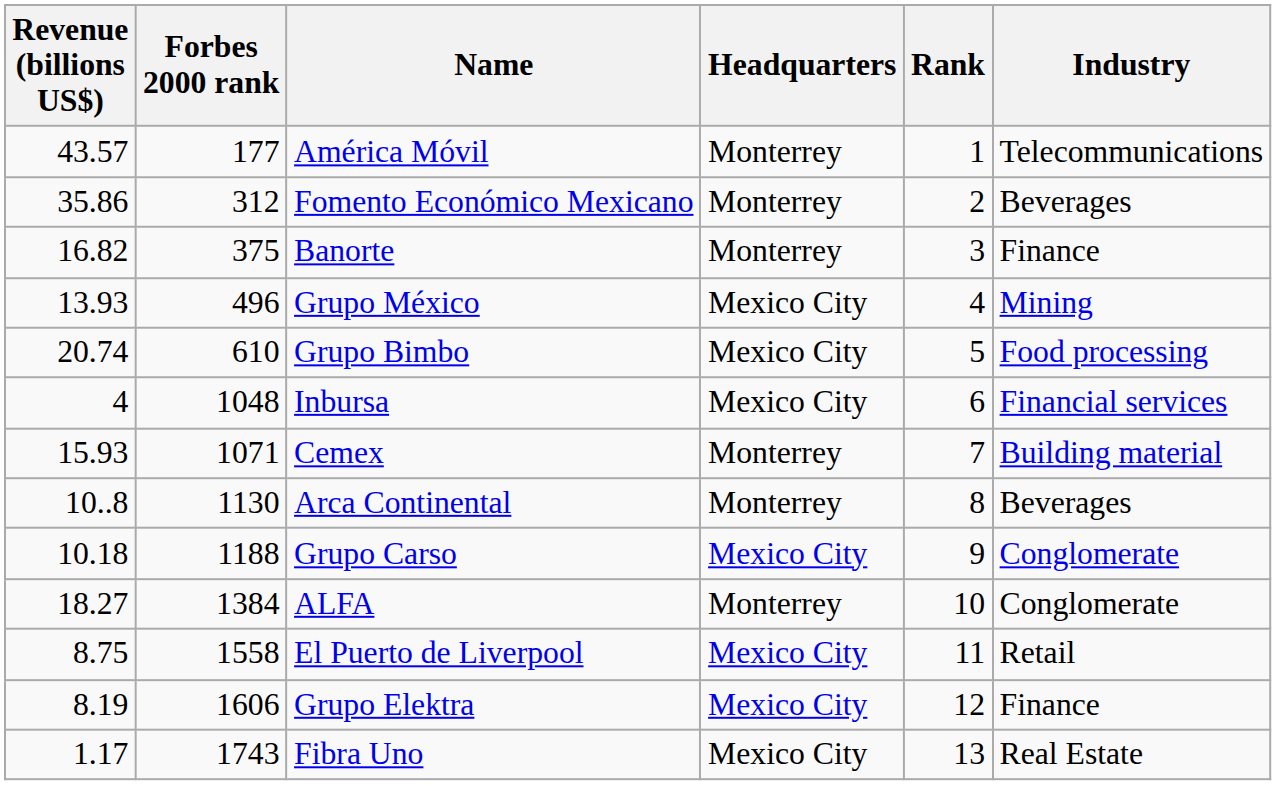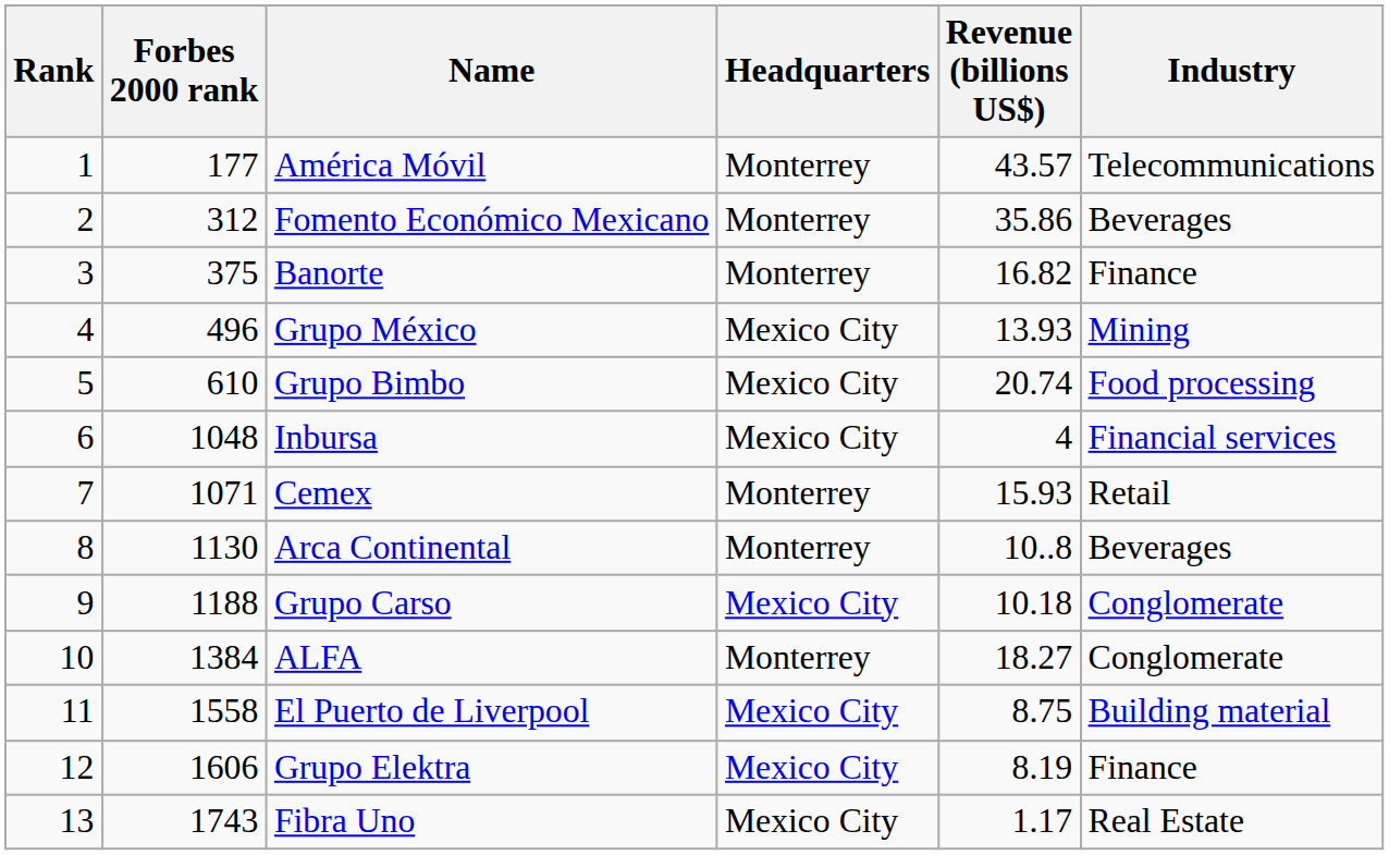columns swapped: Rank <-> Revenue (billions US$)
Cemex | Industry: Building material -> Retail
El Puerto de Liverpool | Industry: Retail -> Building material
